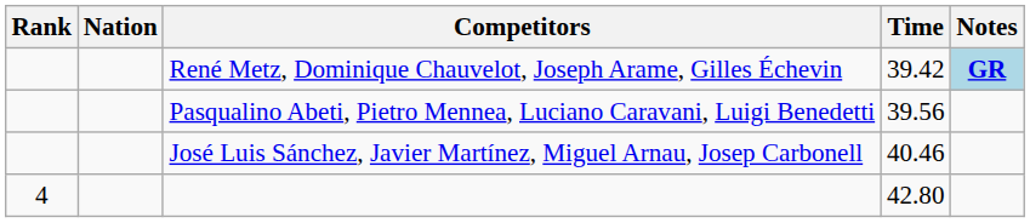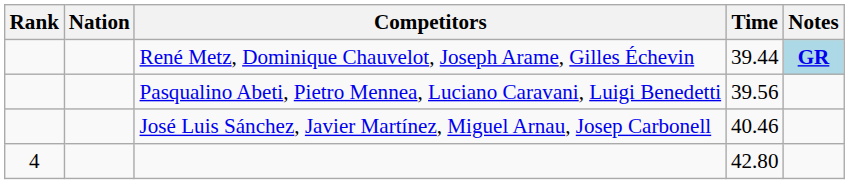René Metz, Dominique Chauvelot, Joseph Arame, Gilles Échevin | Time: 39.42 -> 39.44
